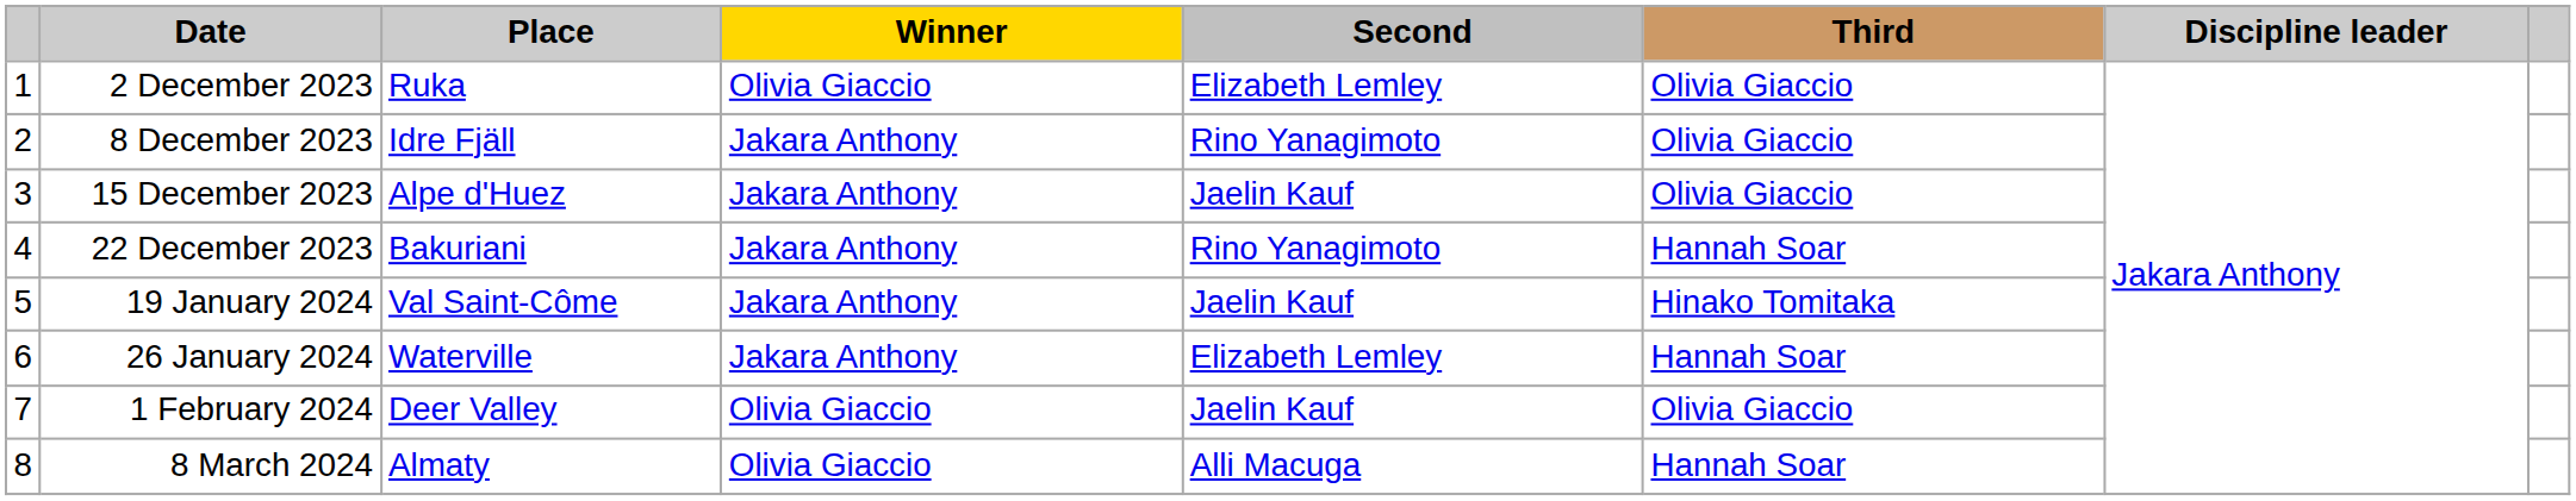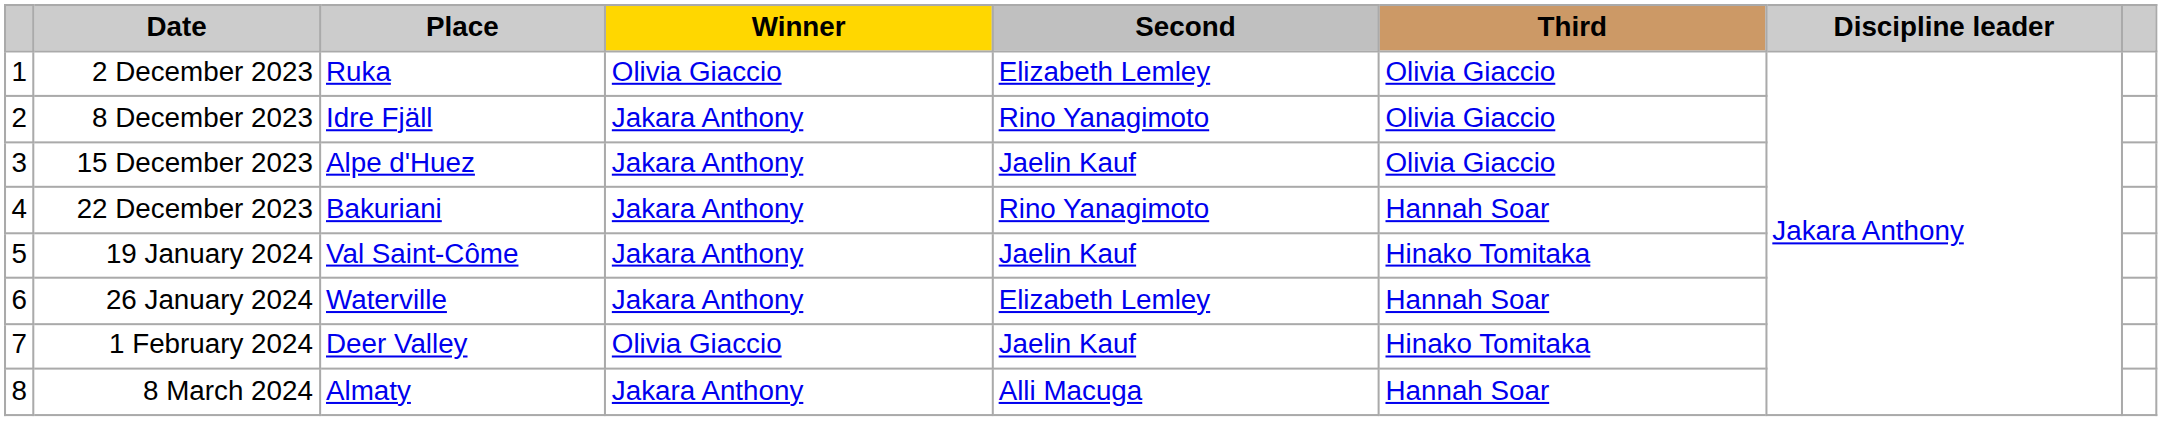1 February 2024 | Third: Olivia Giaccio -> Hinako Tomitaka
8 March 2024 | Winner: Olivia Giaccio -> Jakara Anthony
